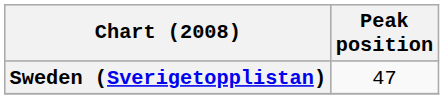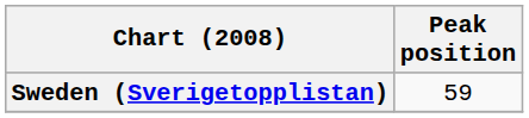Sweden (Sverigetopplistan) | Peak position: 47 -> 59
